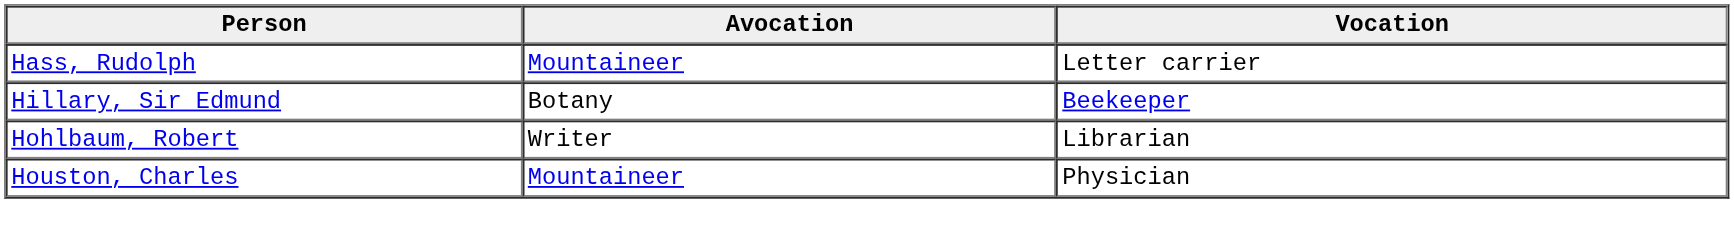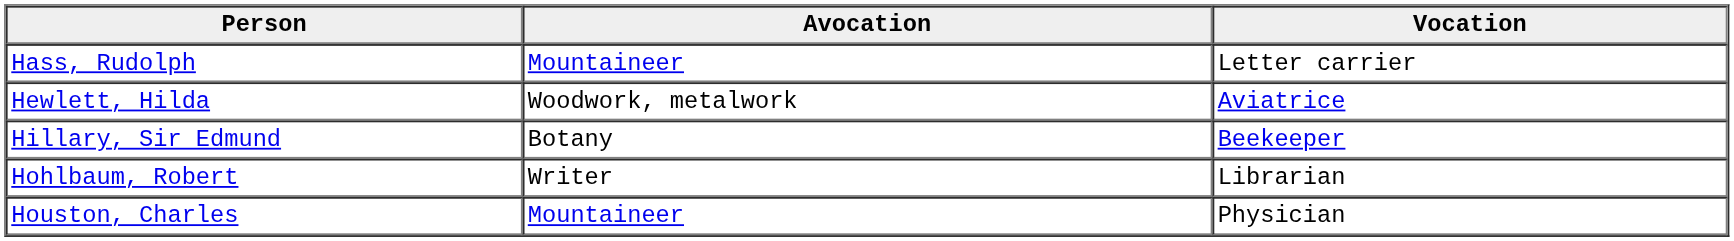+ row: Hewlett, Hilda | Woodwork, metalwork | Aviatrice
